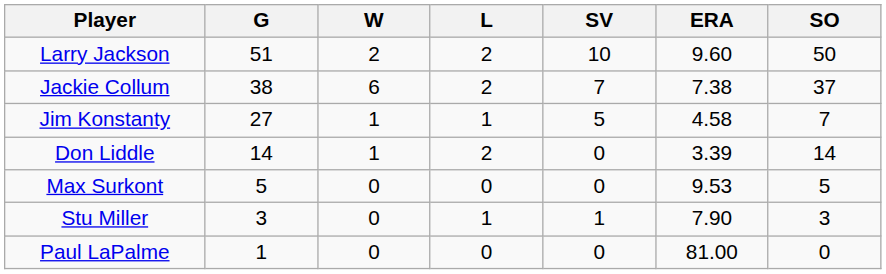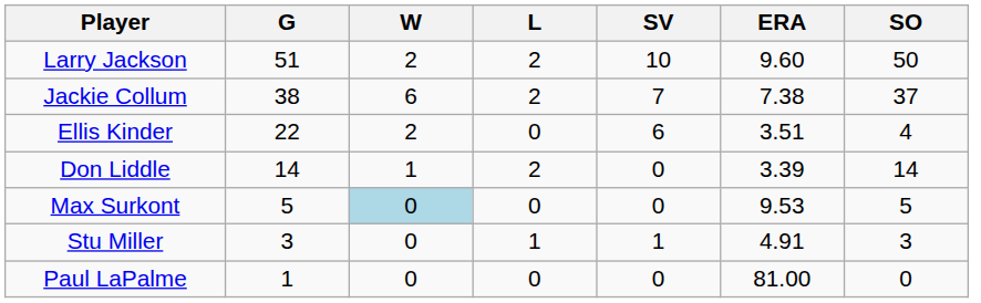- row: Jim Konstanty | 27 | 1 | 1 | 5 | 4.58 | 7
+ row: Ellis Kinder | 22 | 2 | 0 | 6 | 3.51 | 4
Max Surkont | W: no background -> lightblue background
Stu Miller | ERA: 7.90 -> 4.91
